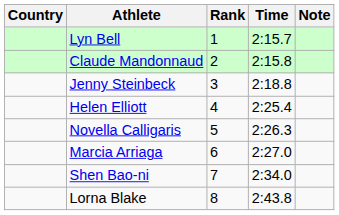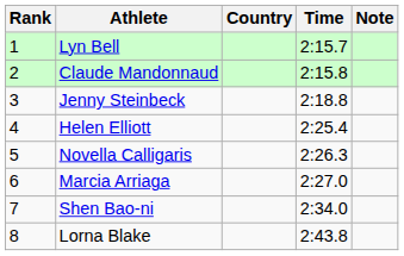columns swapped: Rank <-> Country
